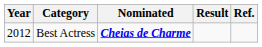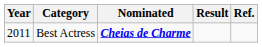Best Actress | Year: 2012 -> 2011
